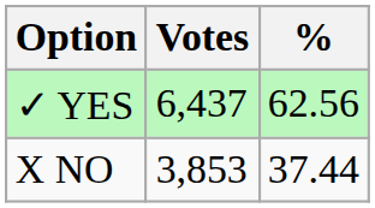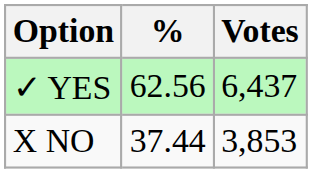columns swapped: Votes <-> %
